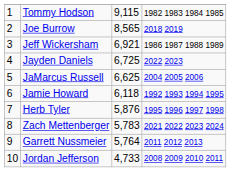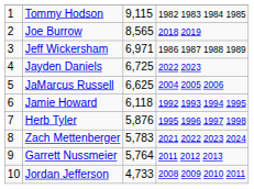Jeff Wickersham | column 3: 6,921 -> 6,971
